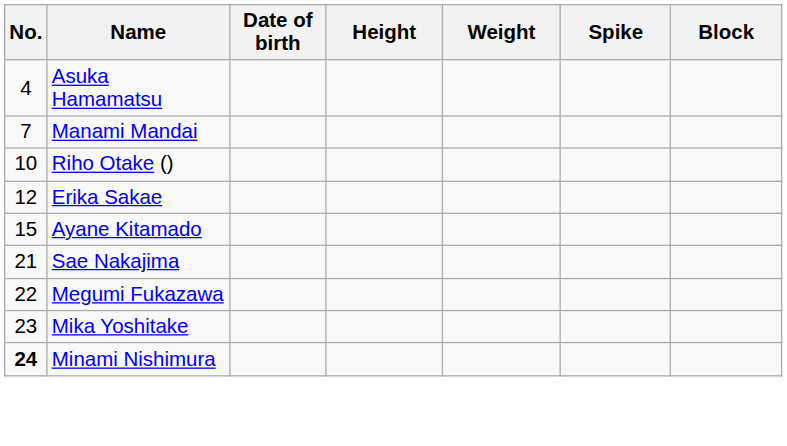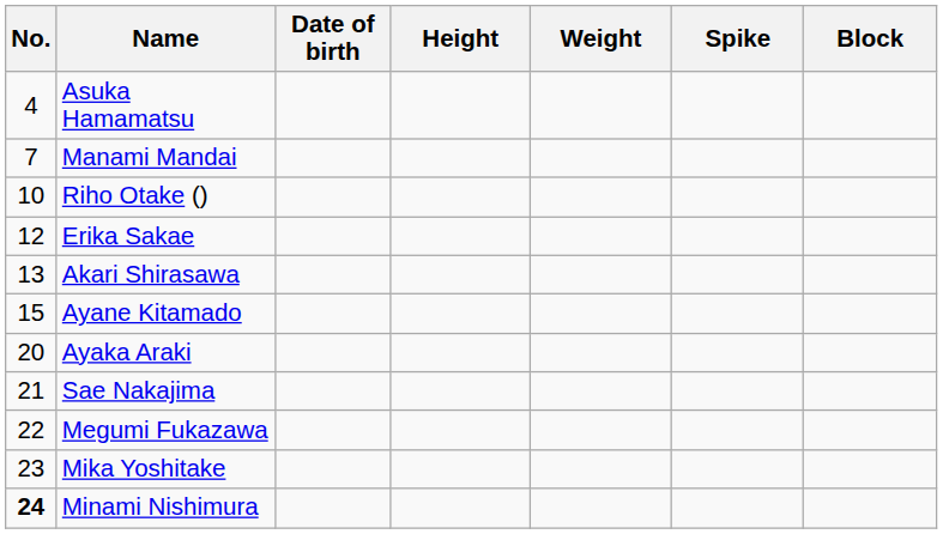+ row: 13 | Akari Shirasawa
+ row: 20 | Ayaka Araki
